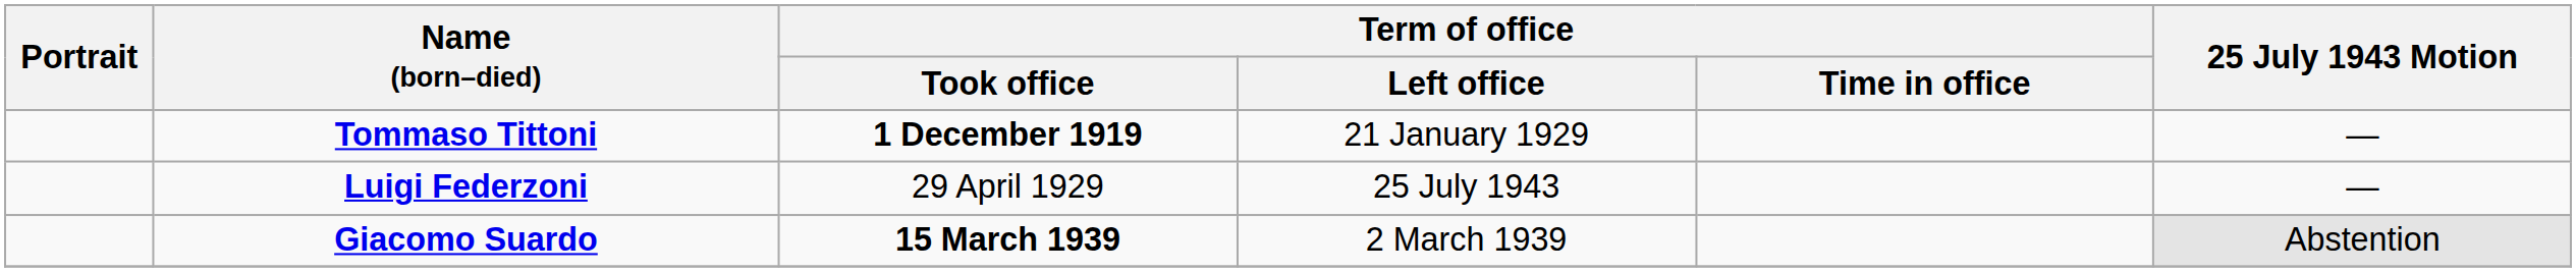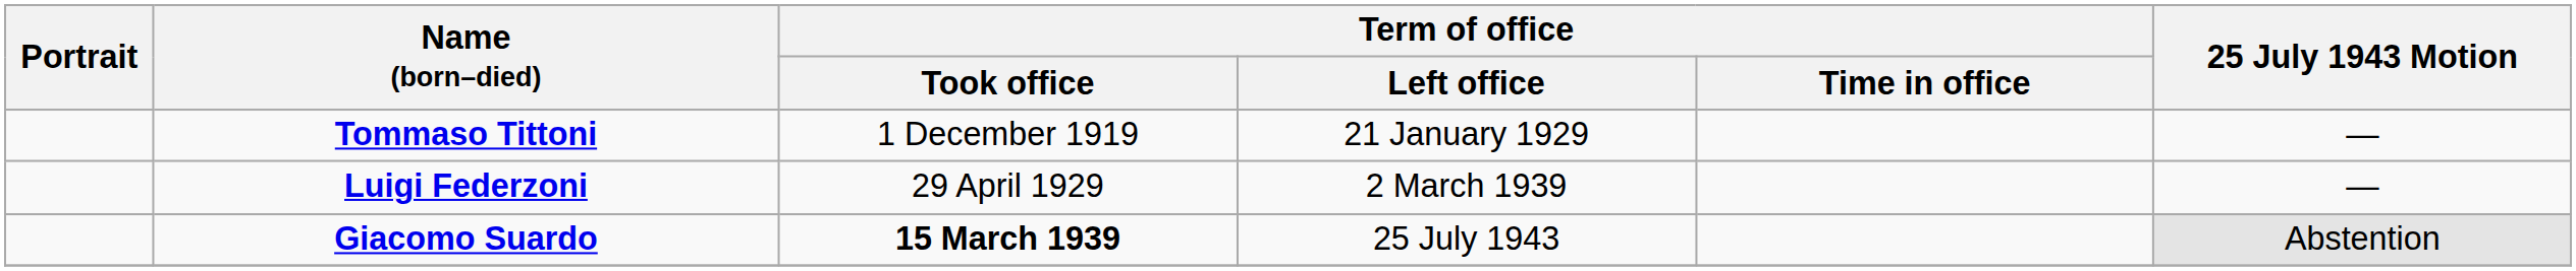Tommaso Tittoni | Term of office / Took office: bold -> normal
Luigi Federzoni | Term of office / Left office: 25 July 1943 -> 2 March 1939
Giacomo Suardo | Term of office / Left office: 2 March 1939 -> 25 July 1943
